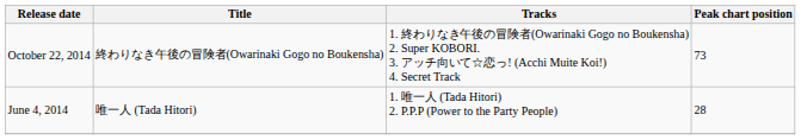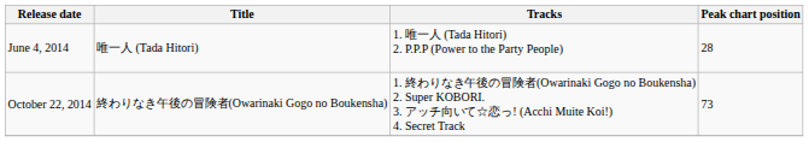rows swapped: June 4, 2014 <-> October 22, 2014
